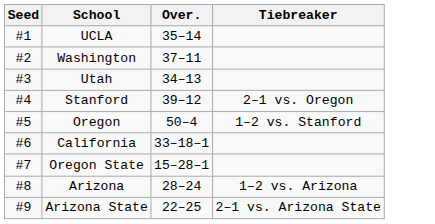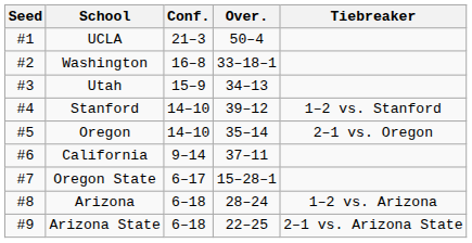+ column: Conf. | 21–3 | 16–8 | 15–9 | 14–10 | 14–10 | 9–14 | 6–17 | 6–18 | 6–18
UCLA | Over.: 35–14 -> 50–4
Washington | Over.: 37–11 -> 33–18–1
Stanford | Tiebreaker: 2–1 vs. Oregon -> 1–2 vs. Stanford
Oregon | Over.: 50–4 -> 35–14
Oregon | Tiebreaker: 1–2 vs. Stanford -> 2–1 vs. Oregon
California | Over.: 33–18–1 -> 37–11
